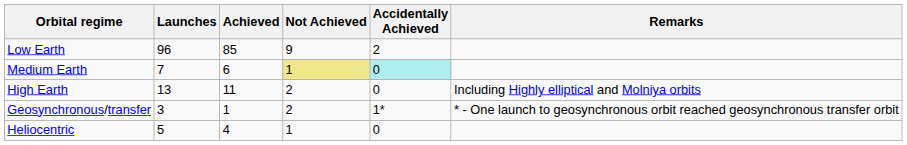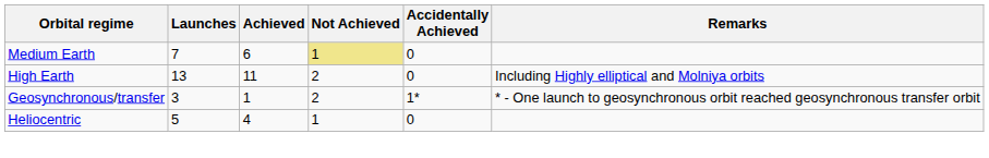- row: Low Earth | 96 | 85 | 9 | 2
Medium Earth | Accidentally Achieved: paleturquoise background -> no background
